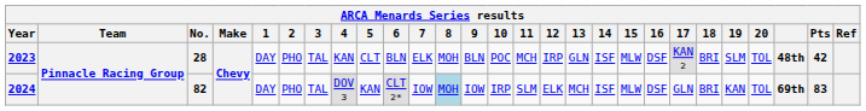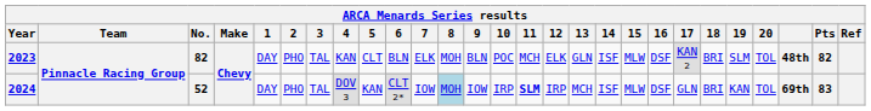2023 | No.: 28 -> 82
2023 | 12: IRP -> ELK
2023 | Pts: 42 -> 82
2024 | No.: 82 -> 52
2024 | 11: normal -> bold
2024 | 12: ELK -> IRP
